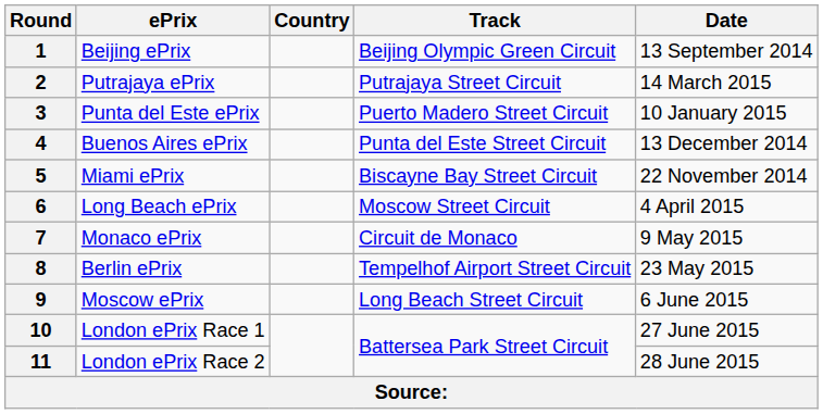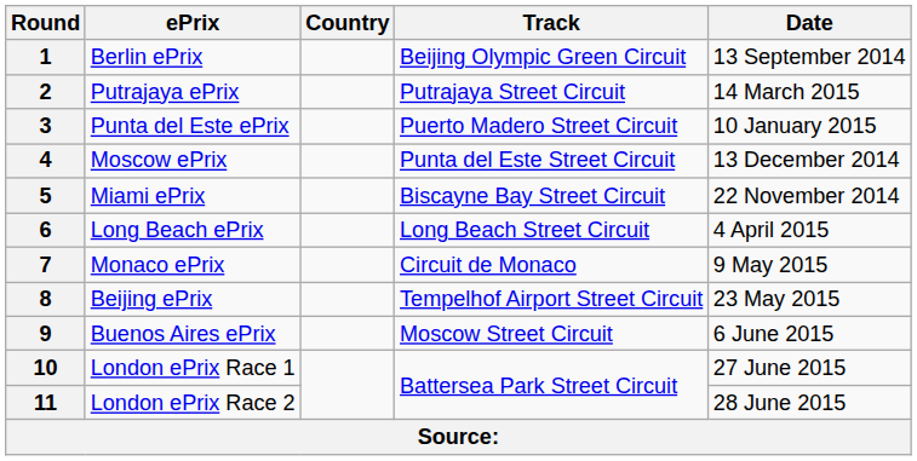1 | ePrix: Beijing ePrix -> Berlin ePrix
4 | ePrix: Buenos Aires ePrix -> Moscow ePrix
6 | Track: Moscow Street Circuit -> Long Beach Street Circuit
8 | ePrix: Berlin ePrix -> Beijing ePrix
9 | ePrix: Moscow ePrix -> Buenos Aires ePrix
9 | Track: Long Beach Street Circuit -> Moscow Street Circuit
